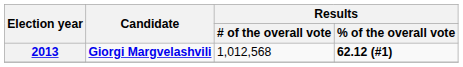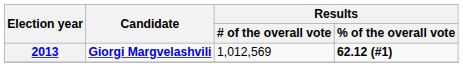2013 | Results / # of the overall vote: 1,012,568 -> 1,012,569
